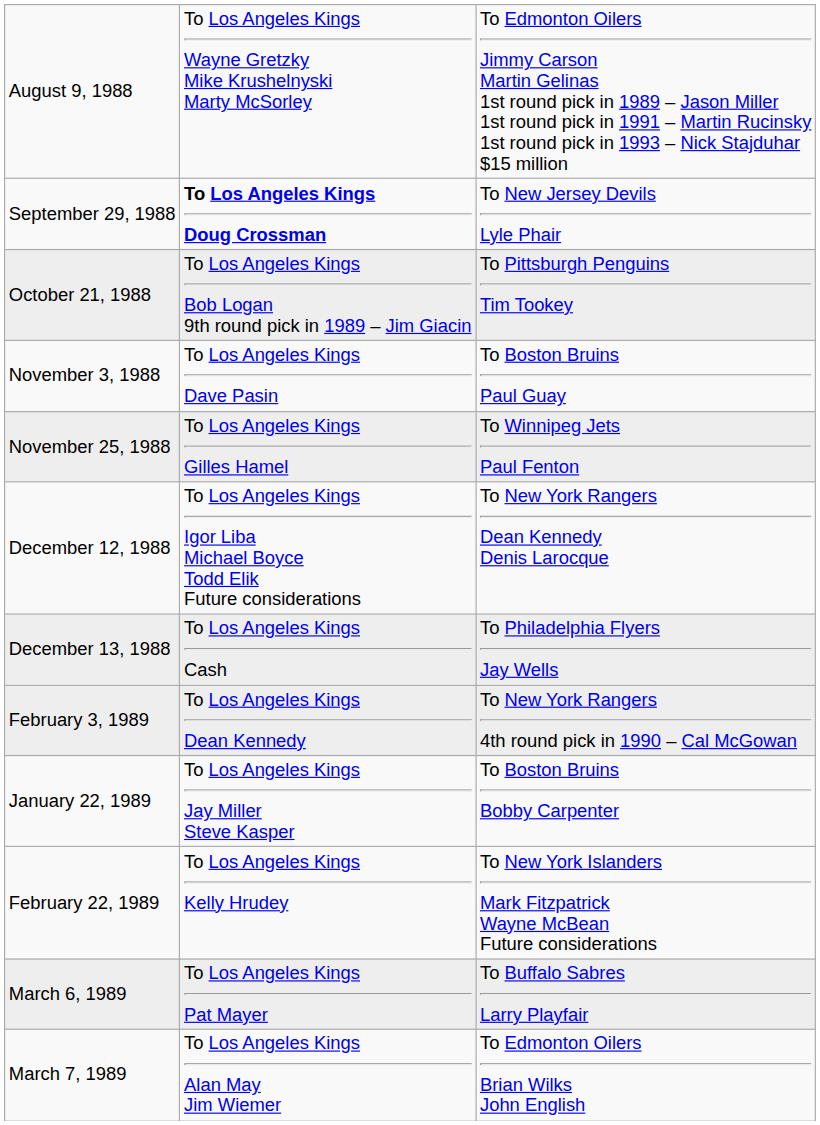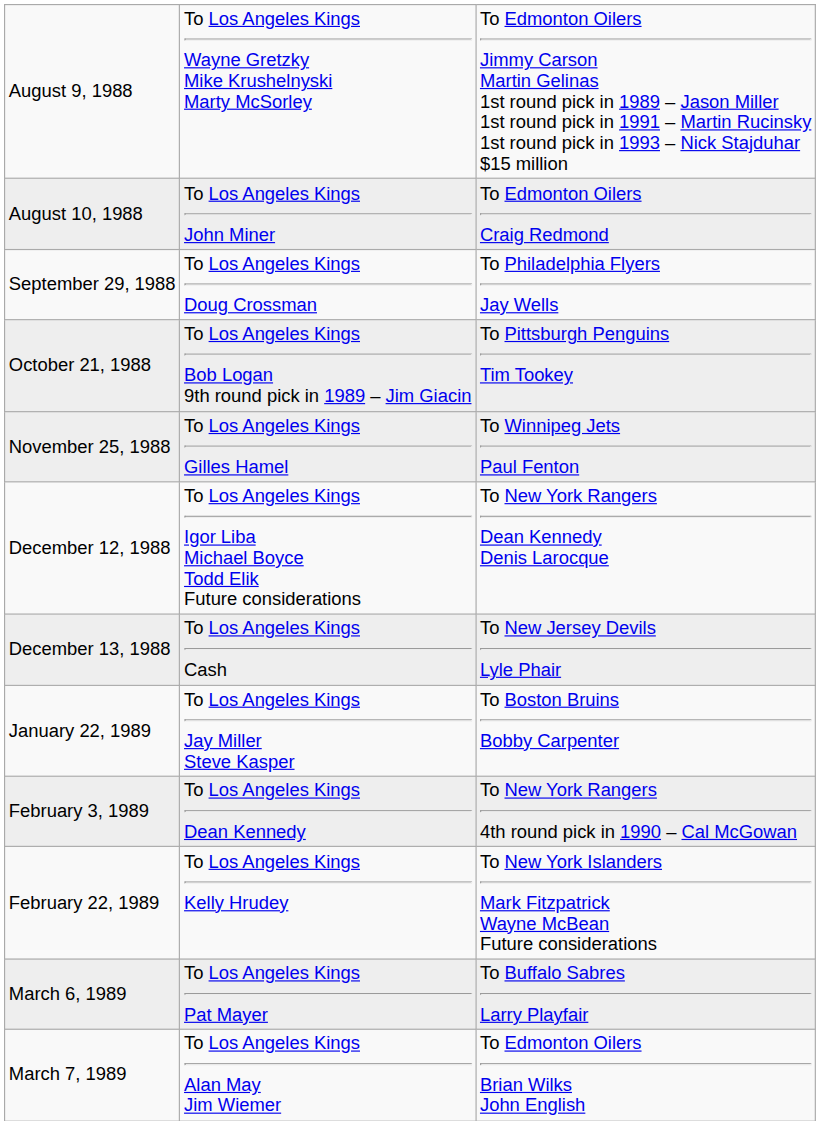+ row: August 10, 1988 | To Los Angeles Kings John Miner | To Edmonton Oilers Craig Redmond
September 29, 1988 | column 2: bold -> normal
September 29, 1988 | column 3: To New Jersey Devils Lyle Phair -> To Philadelphia Flyers Jay Wells
- row: November 3, 1988 | To Los Angeles Kings Dave Pasin | To Boston Bruins Paul Guay
December 13, 1988 | column 3: To Philadelphia Flyers Jay Wells -> To New Jersey Devils Lyle Phair
rows swapped: January 22, 1989 <-> February 3, 1989
